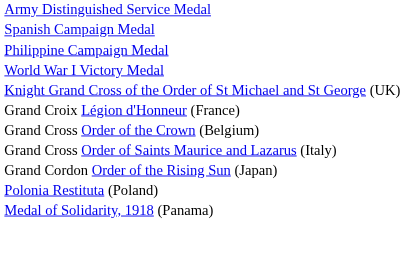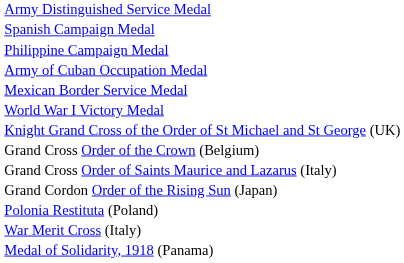+ row: Army of Cuban Occupation Medal
+ row: Mexican Border Service Medal
- row: Grand Croix Légion d'Honneur (France)
+ row: War Merit Cross (Italy)
